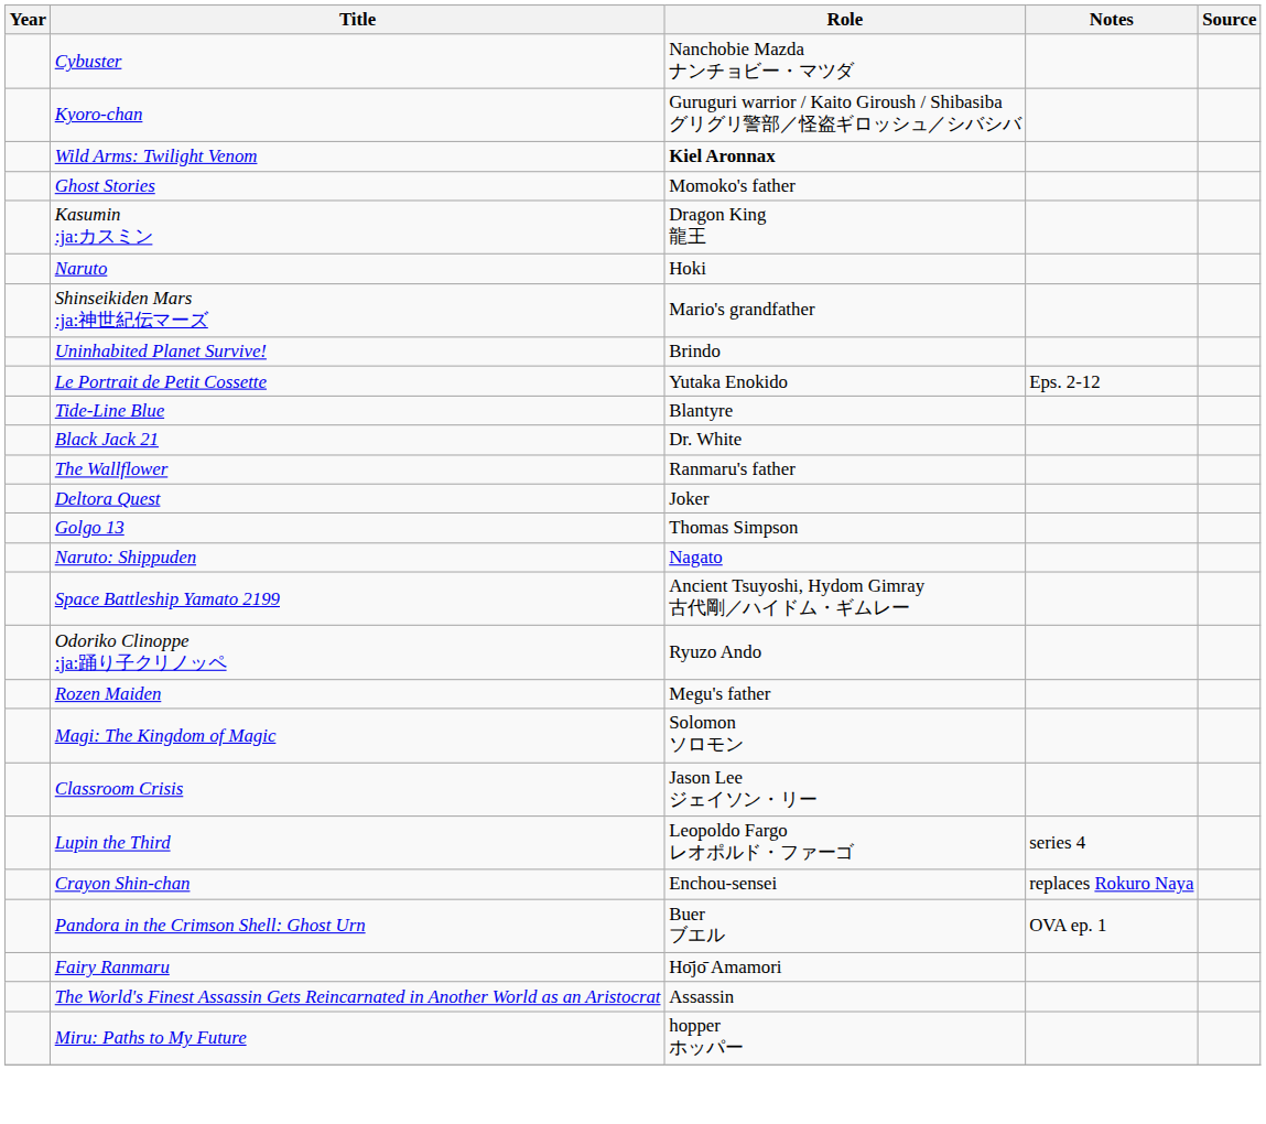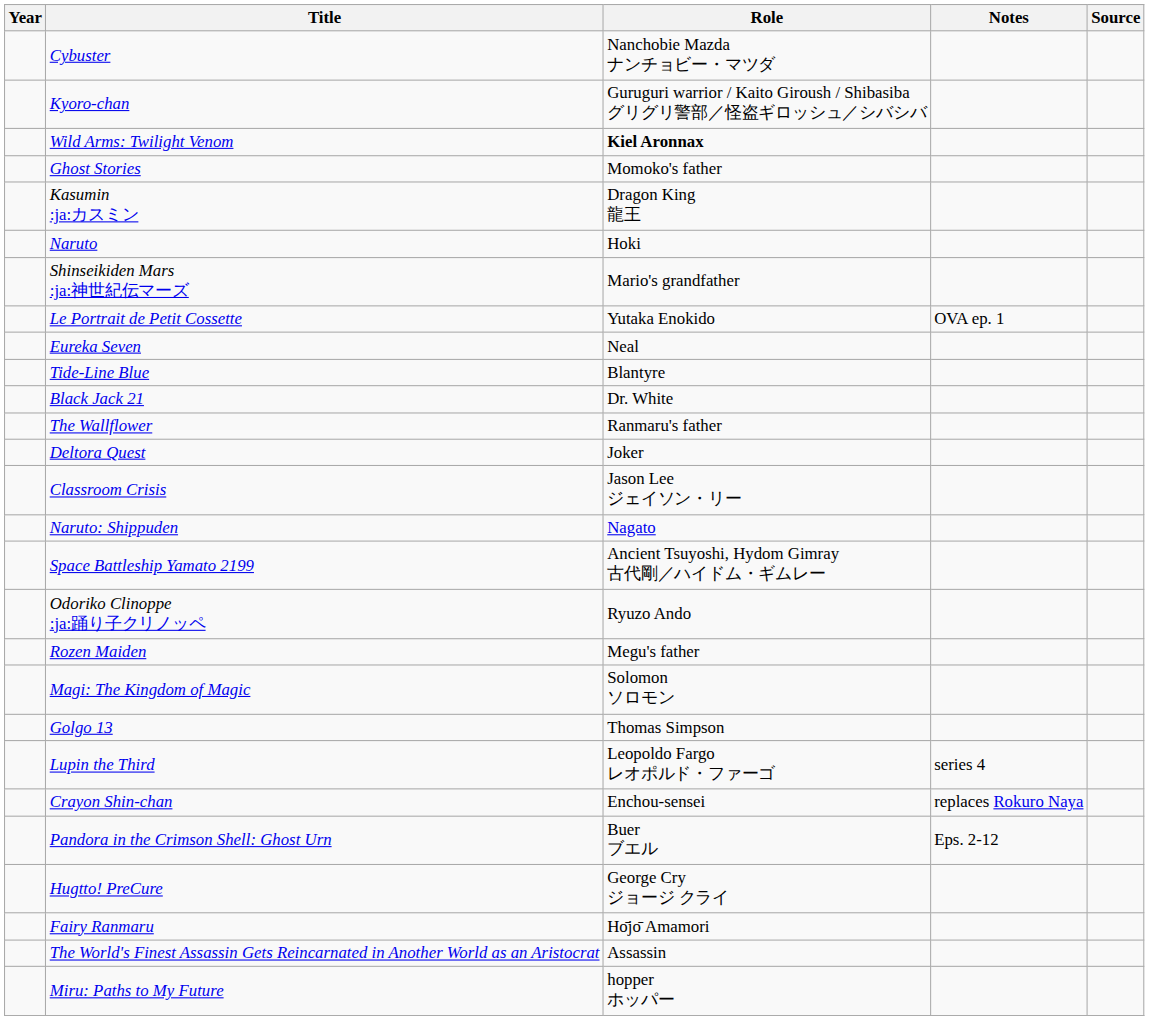- row: Uninhabited Planet Survive! | Brindo
Le Portrait de Petit Cossette | Notes: Eps. 2-12 -> OVA ep. 1
+ row: Eureka Seven | Neal
rows swapped: Golgo 13 <-> Classroom Crisis
Pandora in the Crimson Shell: Ghost Urn | Notes: OVA ep. 1 -> Eps. 2-12
+ row: Hugtto! PreCure | George Cry ジョージ クライ
